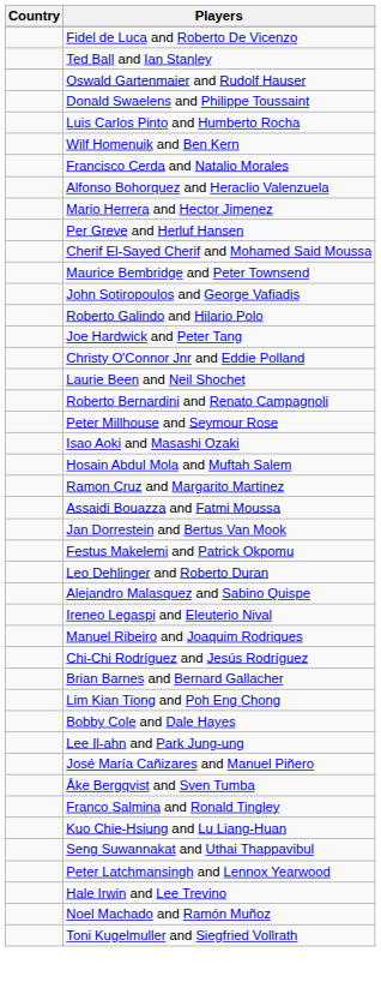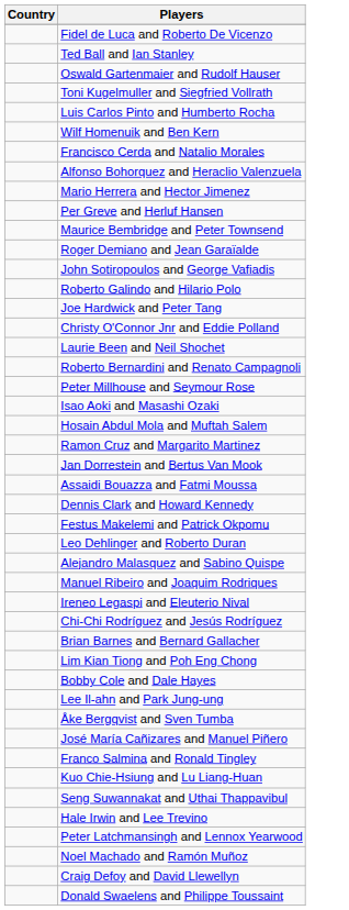rows swapped: Donald Swaelens and Philippe Toussaint <-> Toni Kugelmuller and Siegfried Vollrath
- row: Cherif El-Sayed Cherif and Mohamed Said Moussa
+ row: Roger Demiano and Jean Garaïalde
rows swapped: Assaidi Bouazza and Fatmi Moussa <-> Jan Dorrestein and Bertus Van Mook
+ row: Dennis Clark and Howard Kennedy
rows swapped: Ireneo Legaspi and Eleuterio Nival <-> Manuel Ribeiro and Joaquim Rodriques
rows swapped: José María Cañizares and Manuel Piñero <-> Åke Bergqvist and Sven Tumba
rows swapped: Peter Latchmansingh and Lennox Yearwood <-> Hale Irwin and Lee Trevino
+ row: Craig Defoy and David Llewellyn
